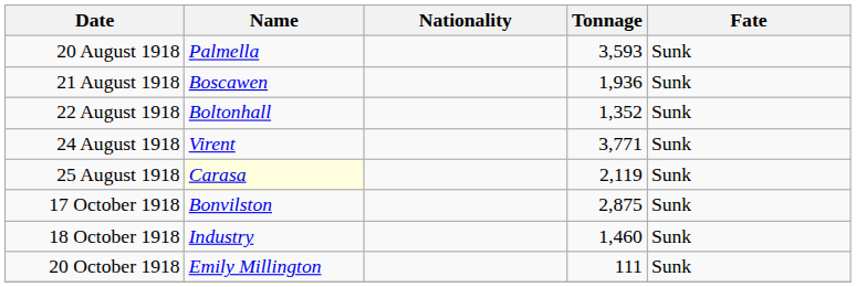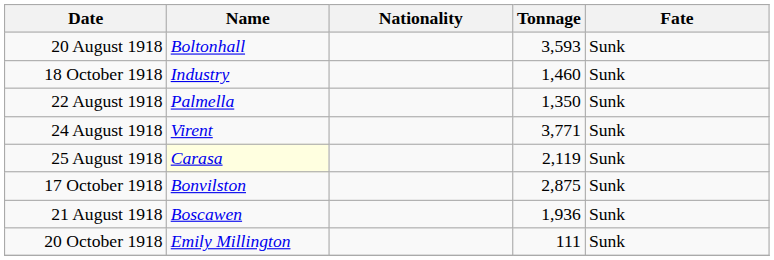20 August 1918 | Name: Palmella -> Boltonhall
rows swapped: 21 August 1918 <-> 18 October 1918
22 August 1918 | Name: Boltonhall -> Palmella
22 August 1918 | Tonnage: 1,352 -> 1,350
